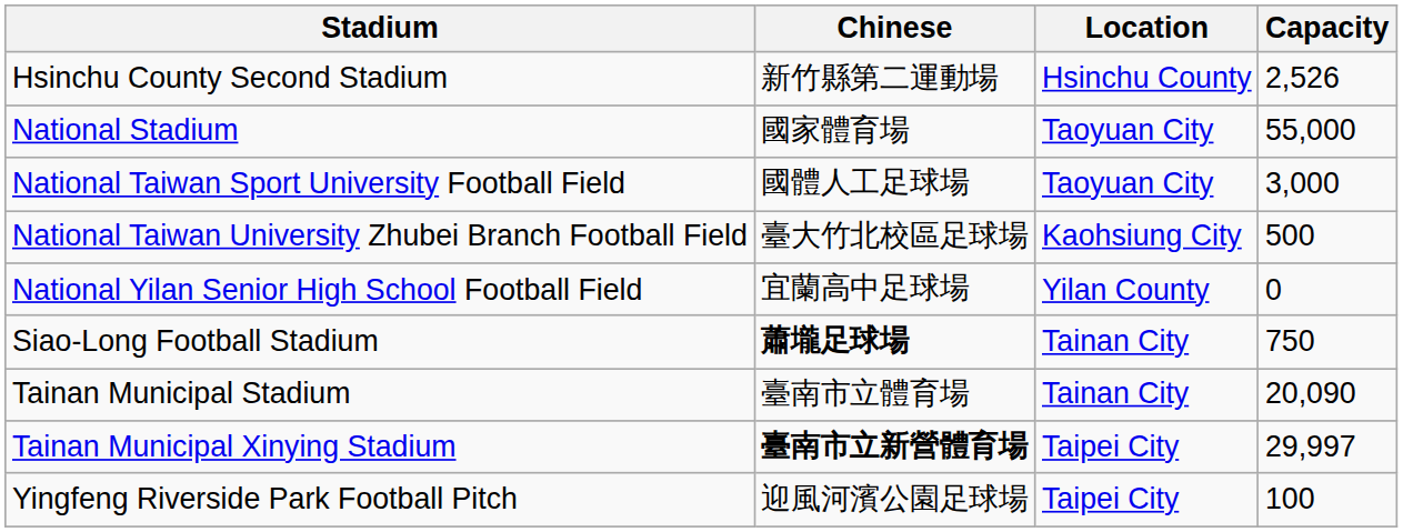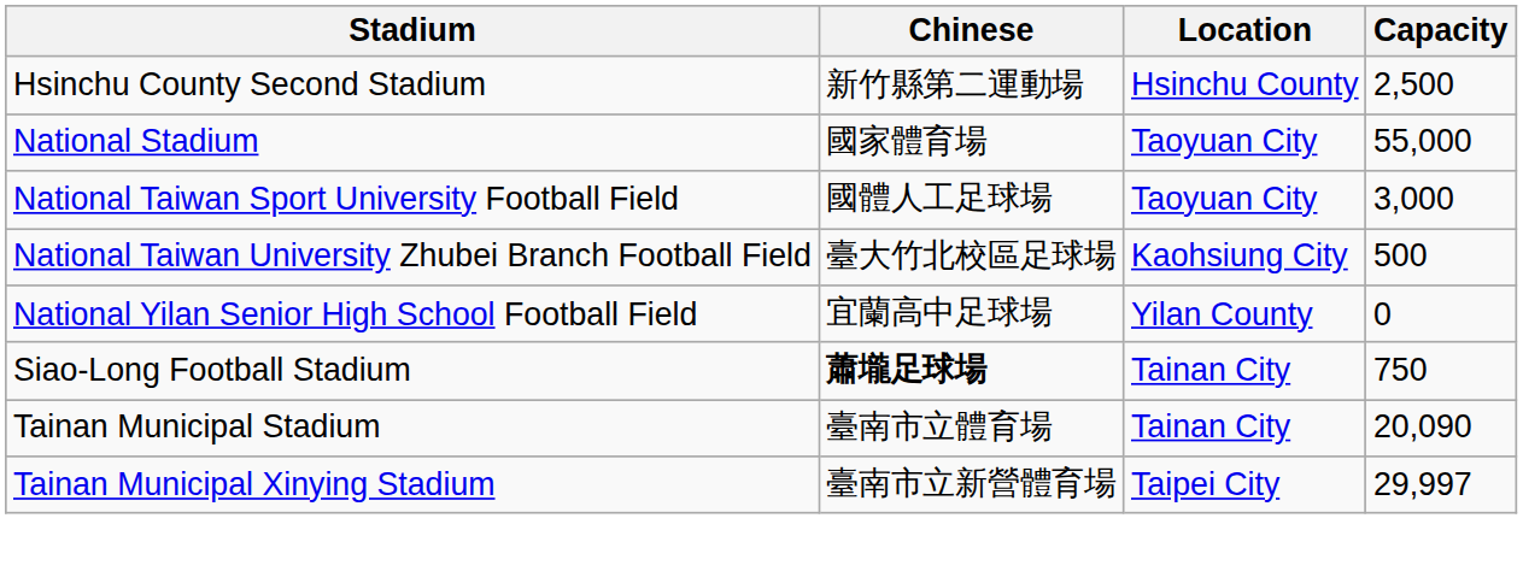Hsinchu County Second Stadium | Capacity: 2,526 -> 2,500
Tainan Municipal Xinying Stadium | Chinese: bold -> normal
- row: Yingfeng Riverside Park Football Pitch | 迎風河濱公園足球場 | Taipei City | 100
